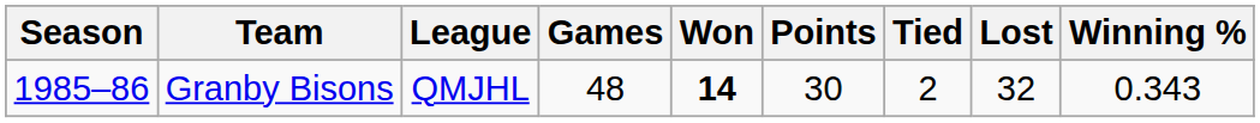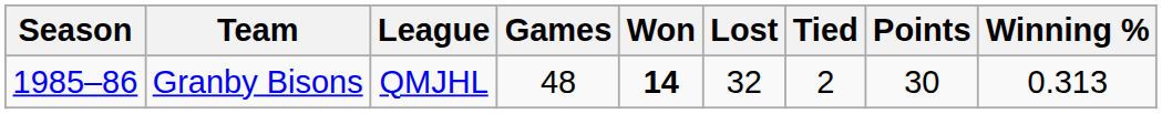columns swapped: Lost <-> Points
Granby Bisons | Winning %: 0.343 -> 0.313
